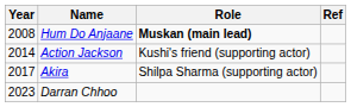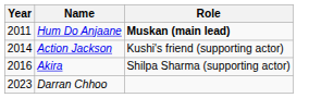- column: Ref
Hum Do Anjaane | Year: 2008 -> 2011
Akira | Year: 2017 -> 2016
